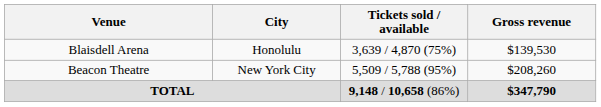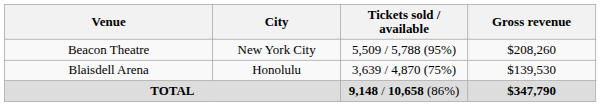rows swapped: Beacon Theatre <-> Blaisdell Arena
